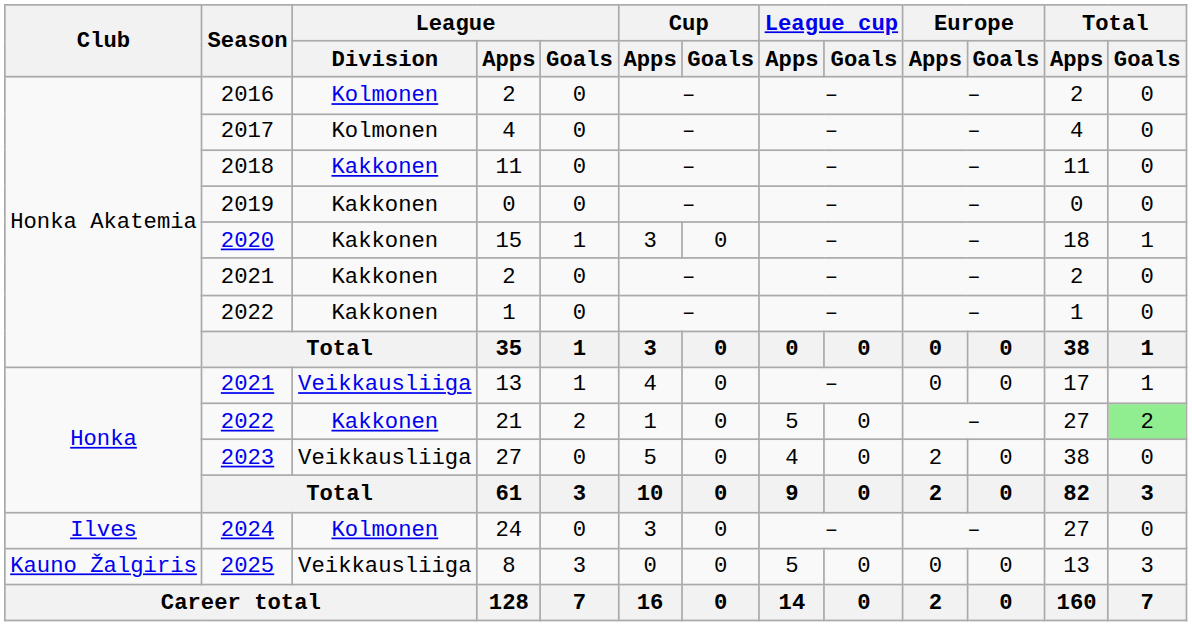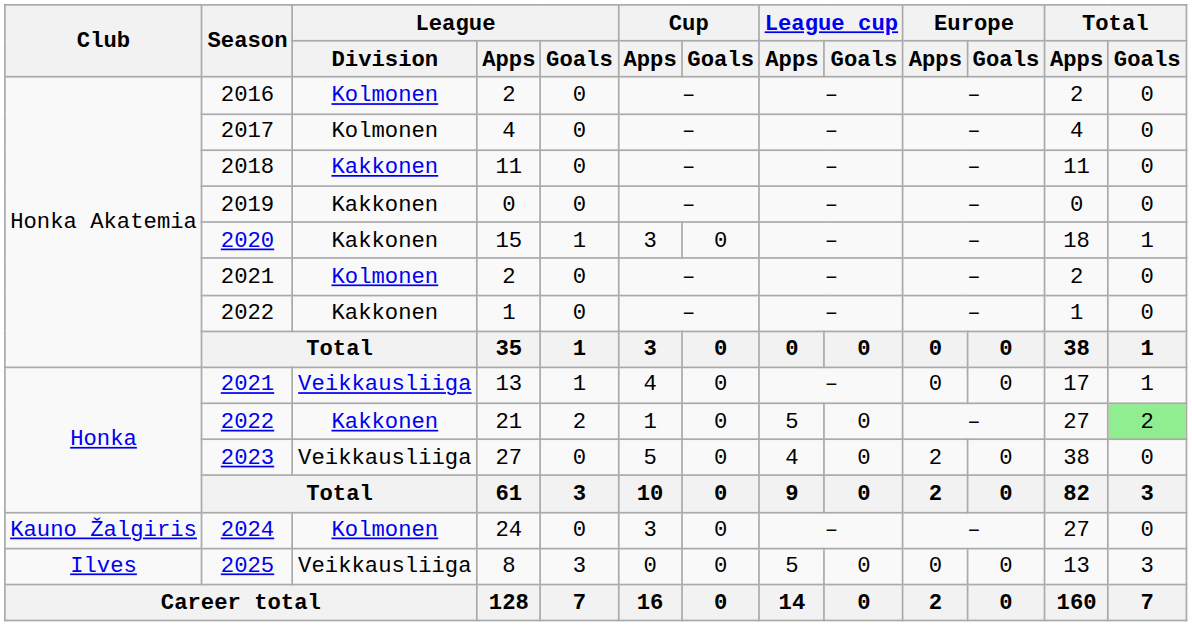2021 / 2 | League / Division: Kakkonen -> Kolmonen
24 | Club: Ilves -> Kauno Žalgiris
8 | Club: Kauno Žalgiris -> Ilves
